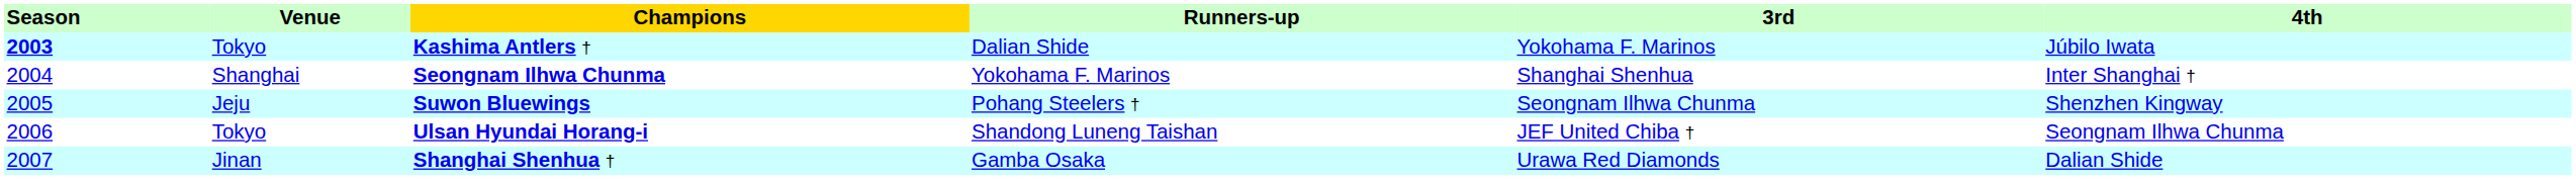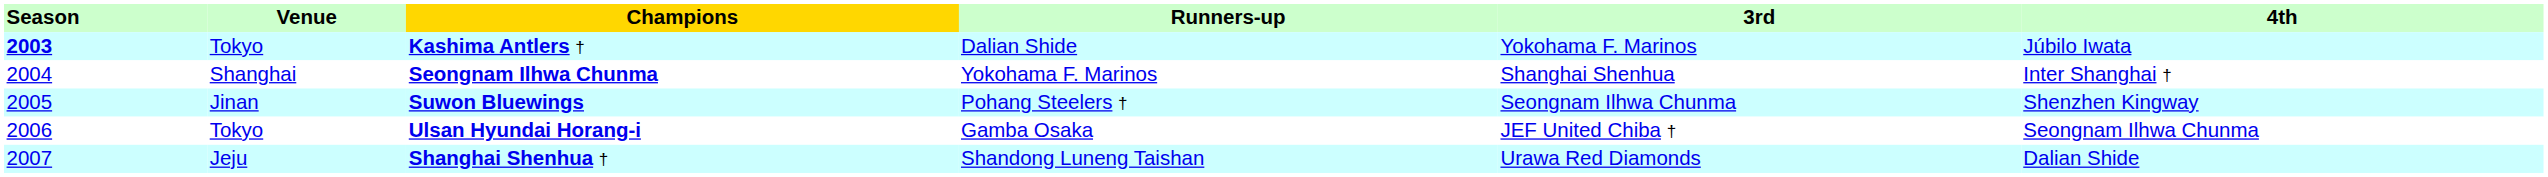Suwon Bluewings | Venue: Jeju -> Jinan
Ulsan Hyundai Horang-i | Runners-up: Shandong Luneng Taishan -> Gamba Osaka
Shanghai Shenhua † | Venue: Jinan -> Jeju
Shanghai Shenhua † | Runners-up: Gamba Osaka -> Shandong Luneng Taishan
